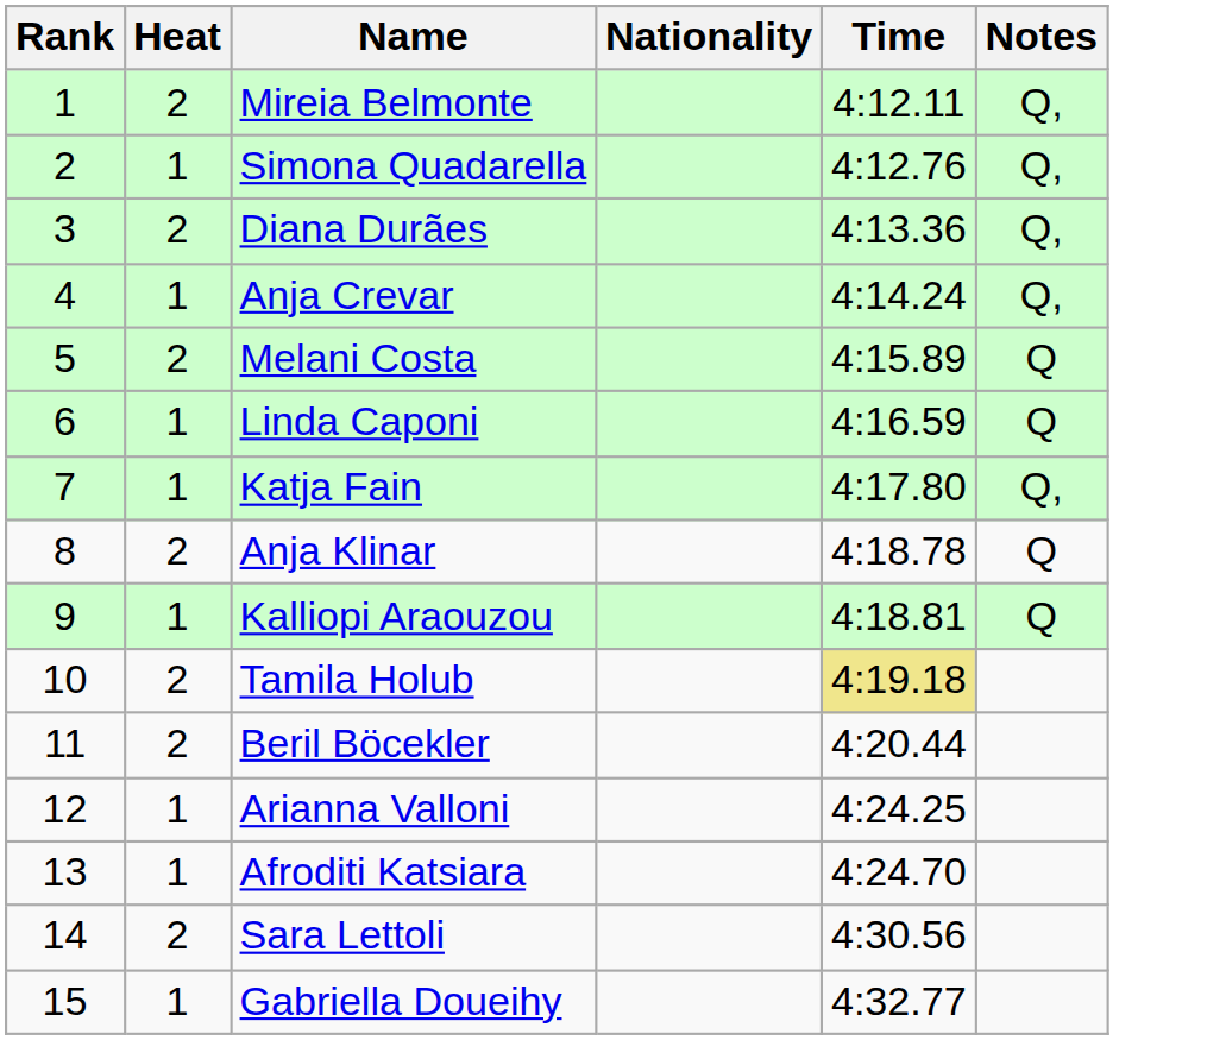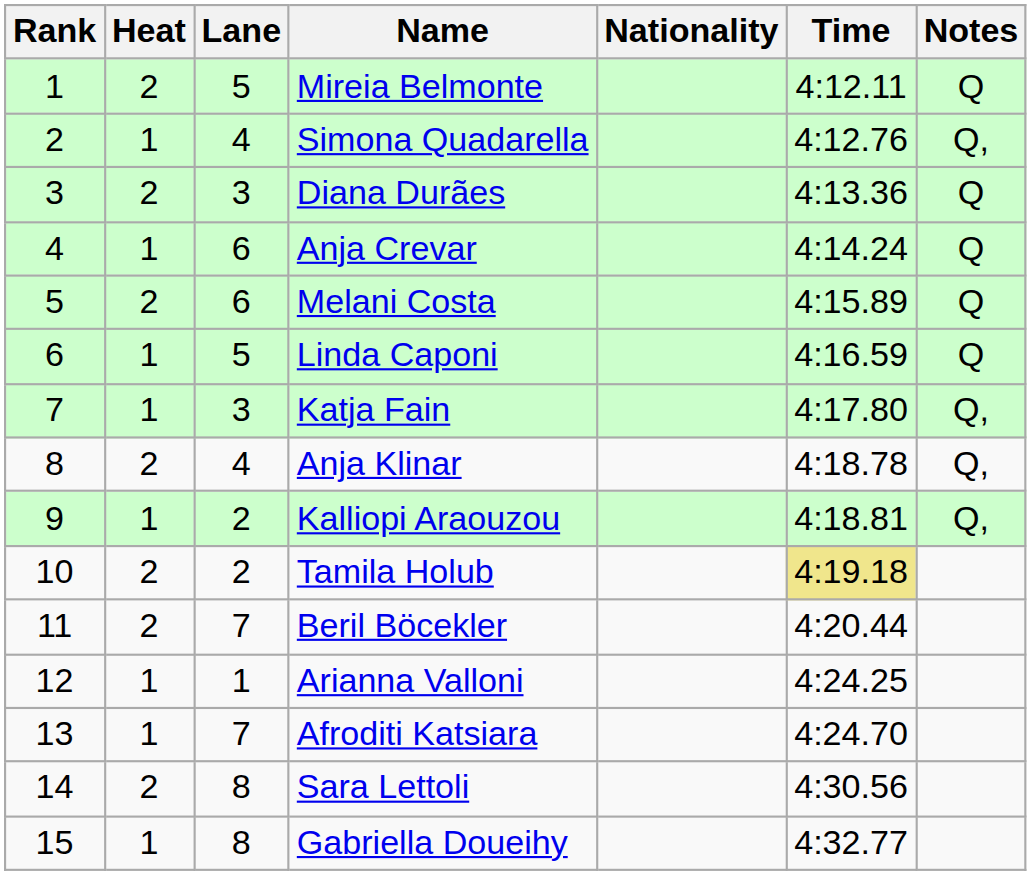+ column: Lane | 5 | 4 | 3 | 6 | 6 | 5 | 3 | 4 | 2 | 2 | 7 | 1 | 7 | 8 | 8
Mireia Belmonte | Notes: Q, -> Q
Diana Durães | Notes: Q, -> Q
Anja Crevar | Notes: Q, -> Q
Anja Klinar | Notes: Q -> Q,
Kalliopi Araouzou | Notes: Q -> Q,
